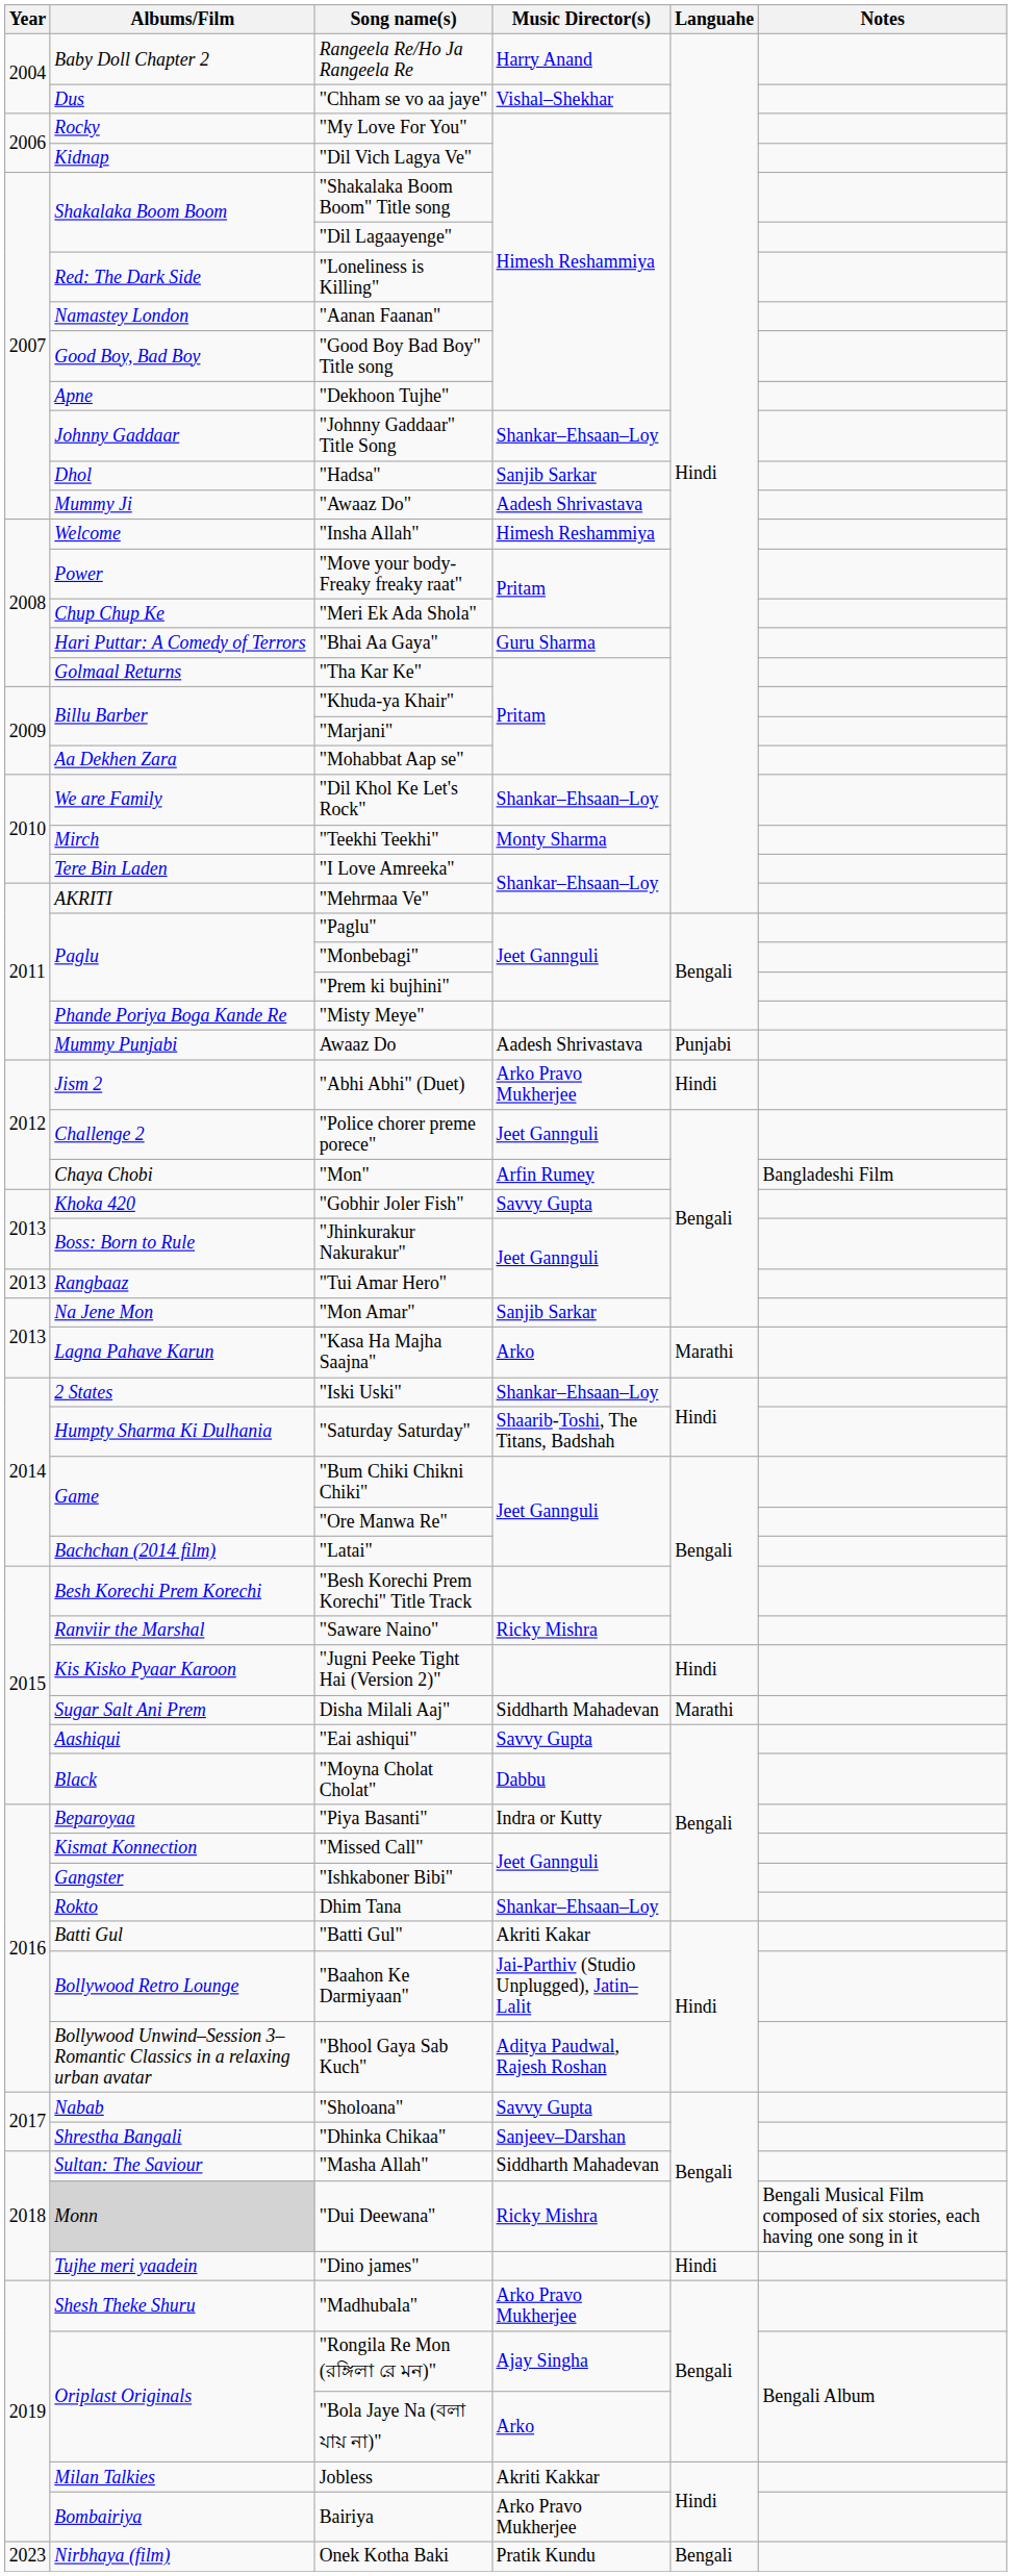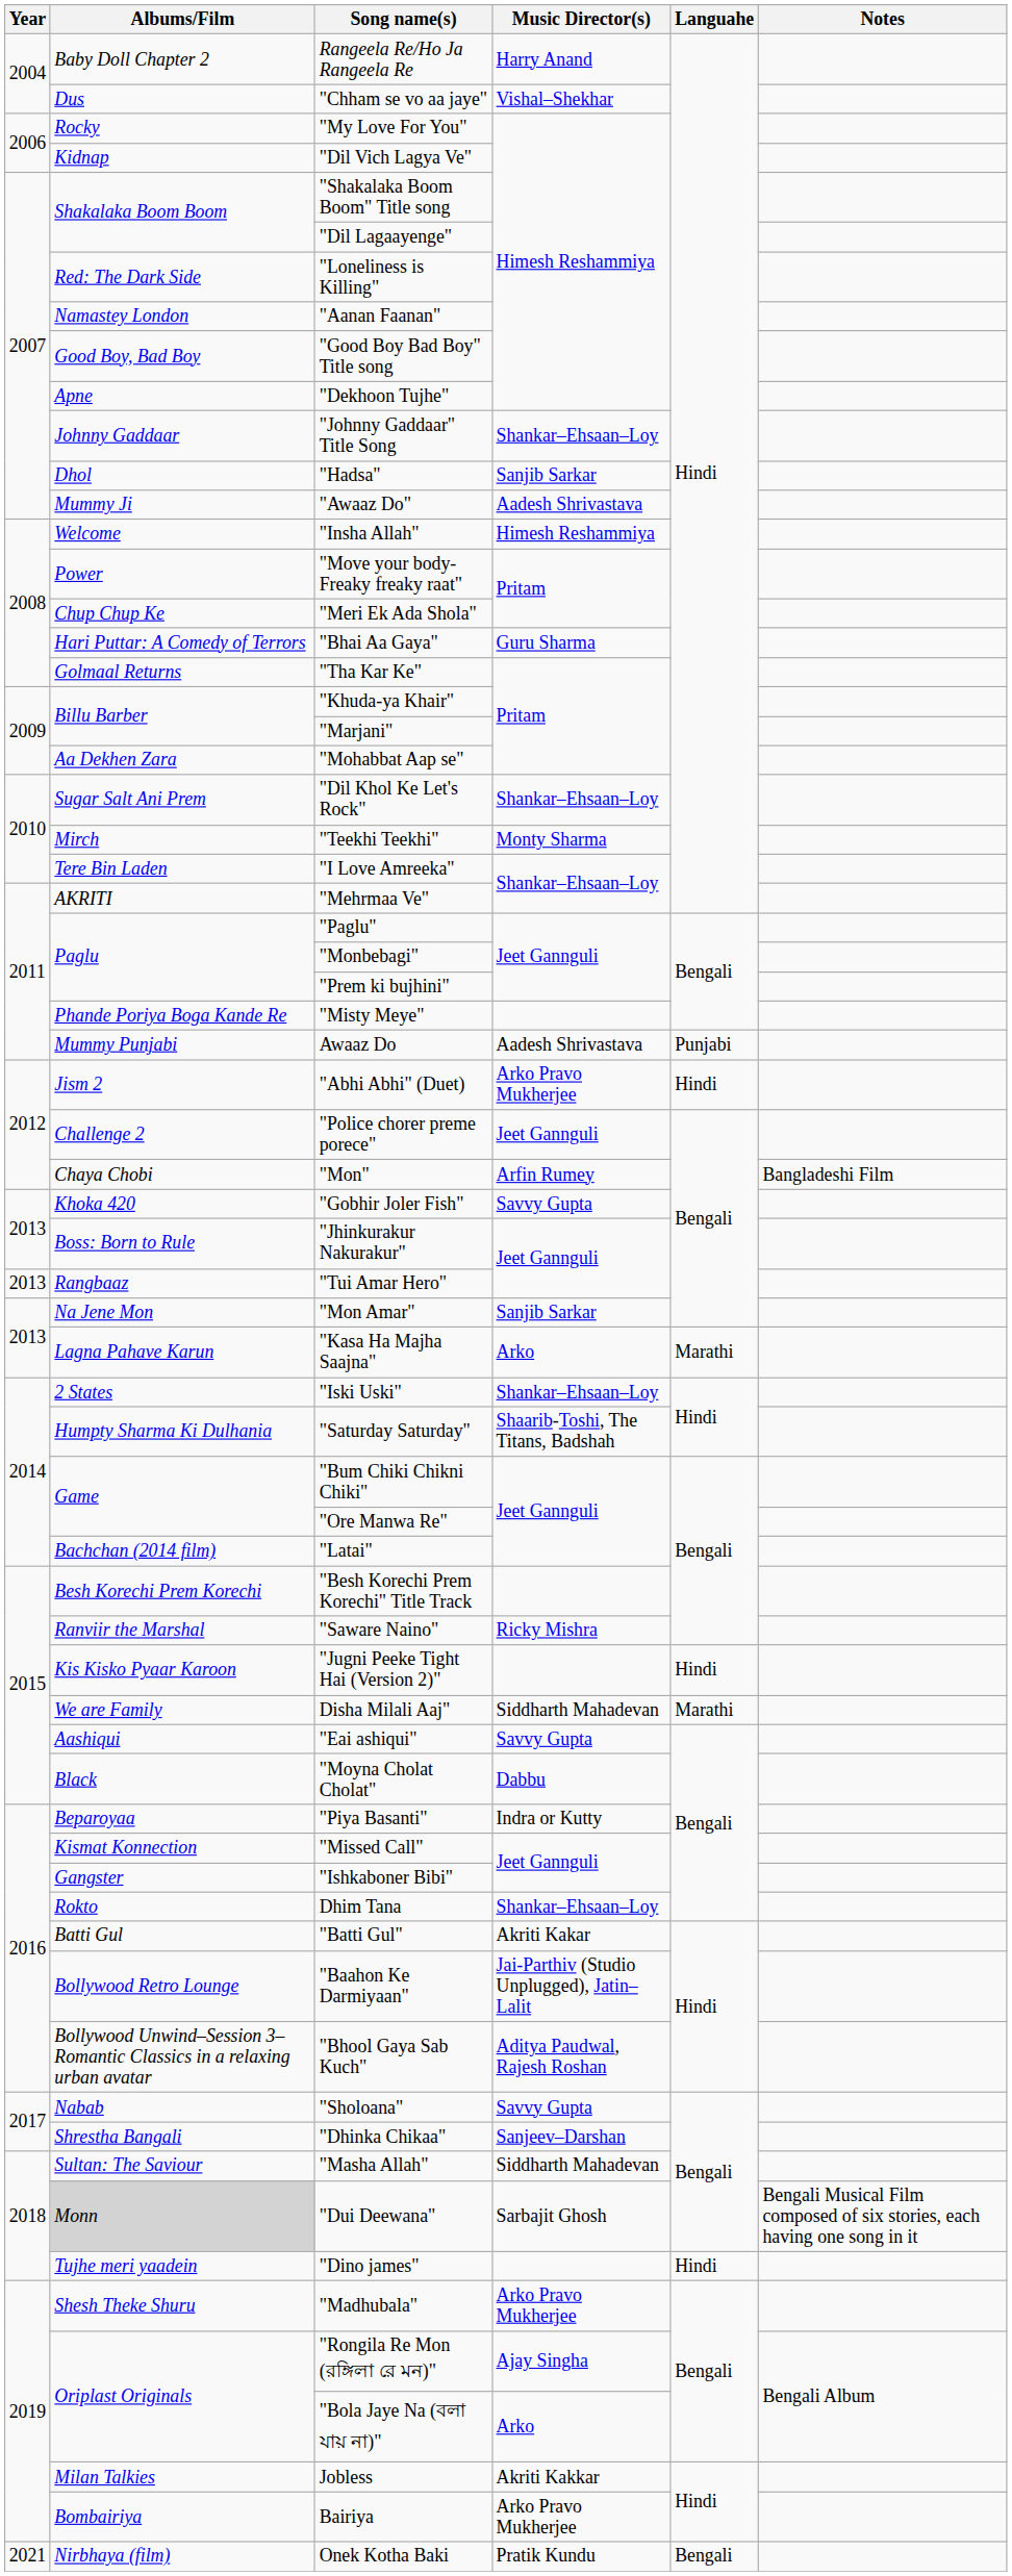"Dil Khol Ke Let's Rock" | Albums/Film: We are Family -> Sugar Salt Ani Prem
Disha Milali Aaj" | Albums/Film: Sugar Salt Ani Prem -> We are Family
"Dui Deewana" | Music Director(s): Ricky Mishra -> Sarbajit Ghosh
Onek Kotha Baki | Year: 2023 -> 2021
